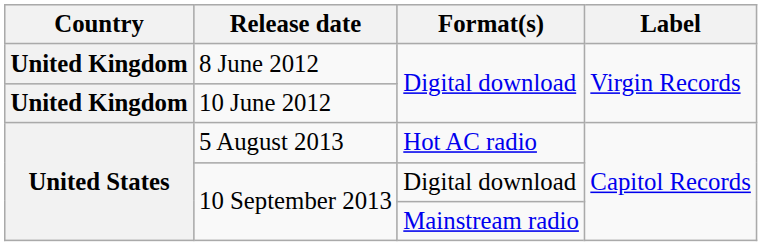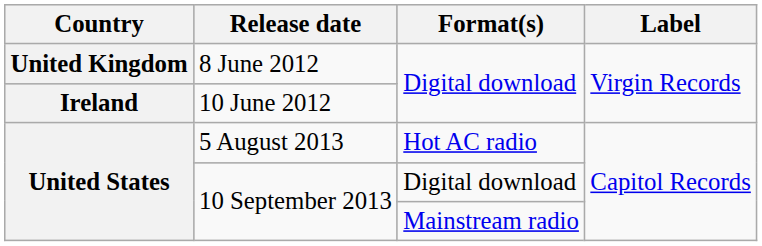10 June 2012 | Country: United Kingdom -> Ireland
